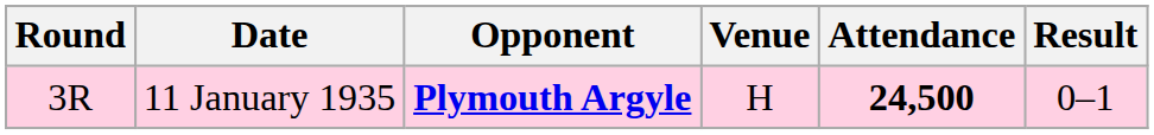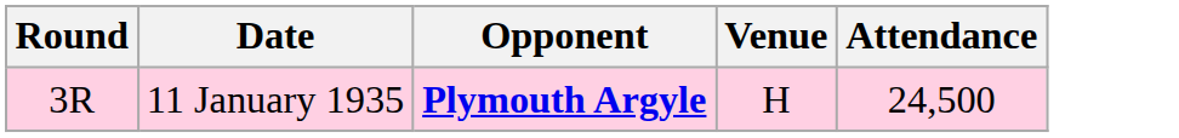- column: Result | 0–1
11 January 1935 | Attendance: bold -> normal
